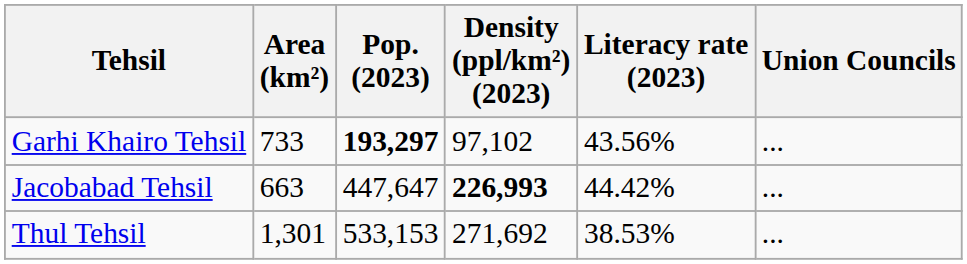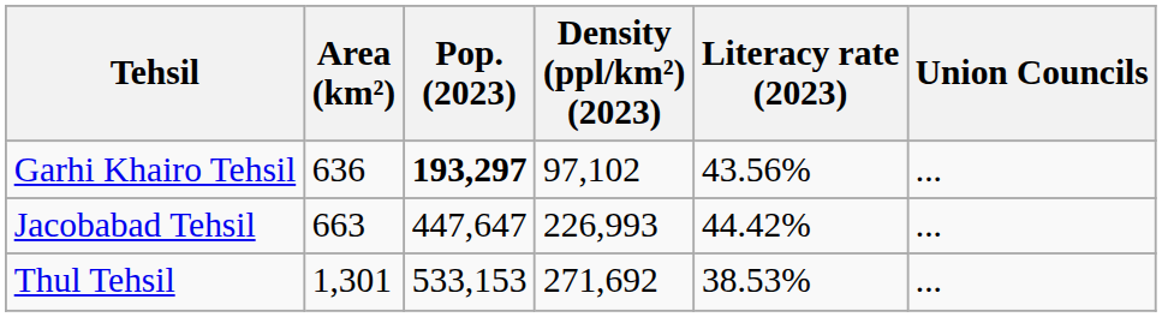Garhi Khairo Tehsil | Area (km²): 733 -> 636
Jacobabad Tehsil | Density (ppl/km²) (2023): bold -> normal
